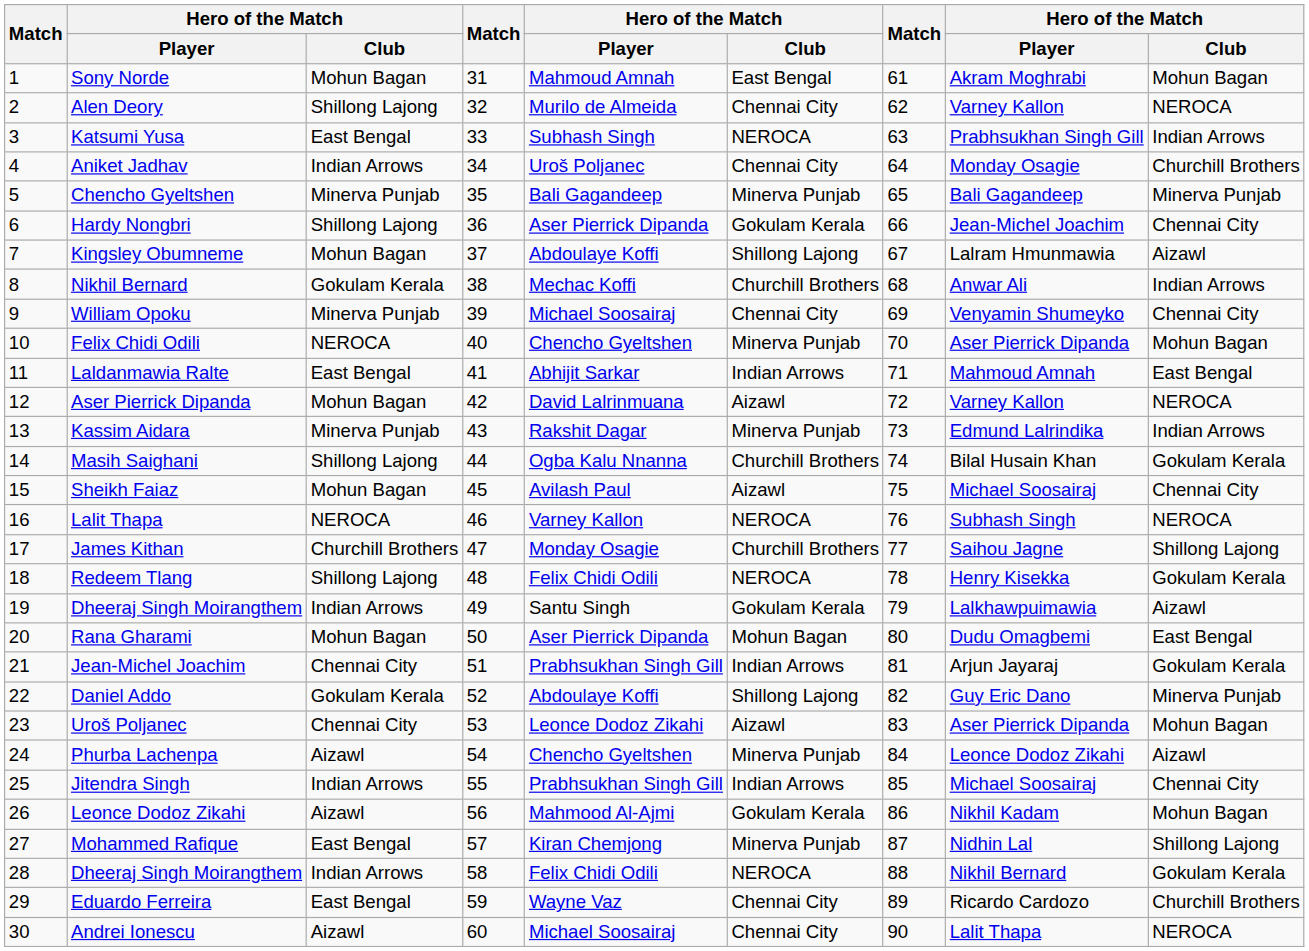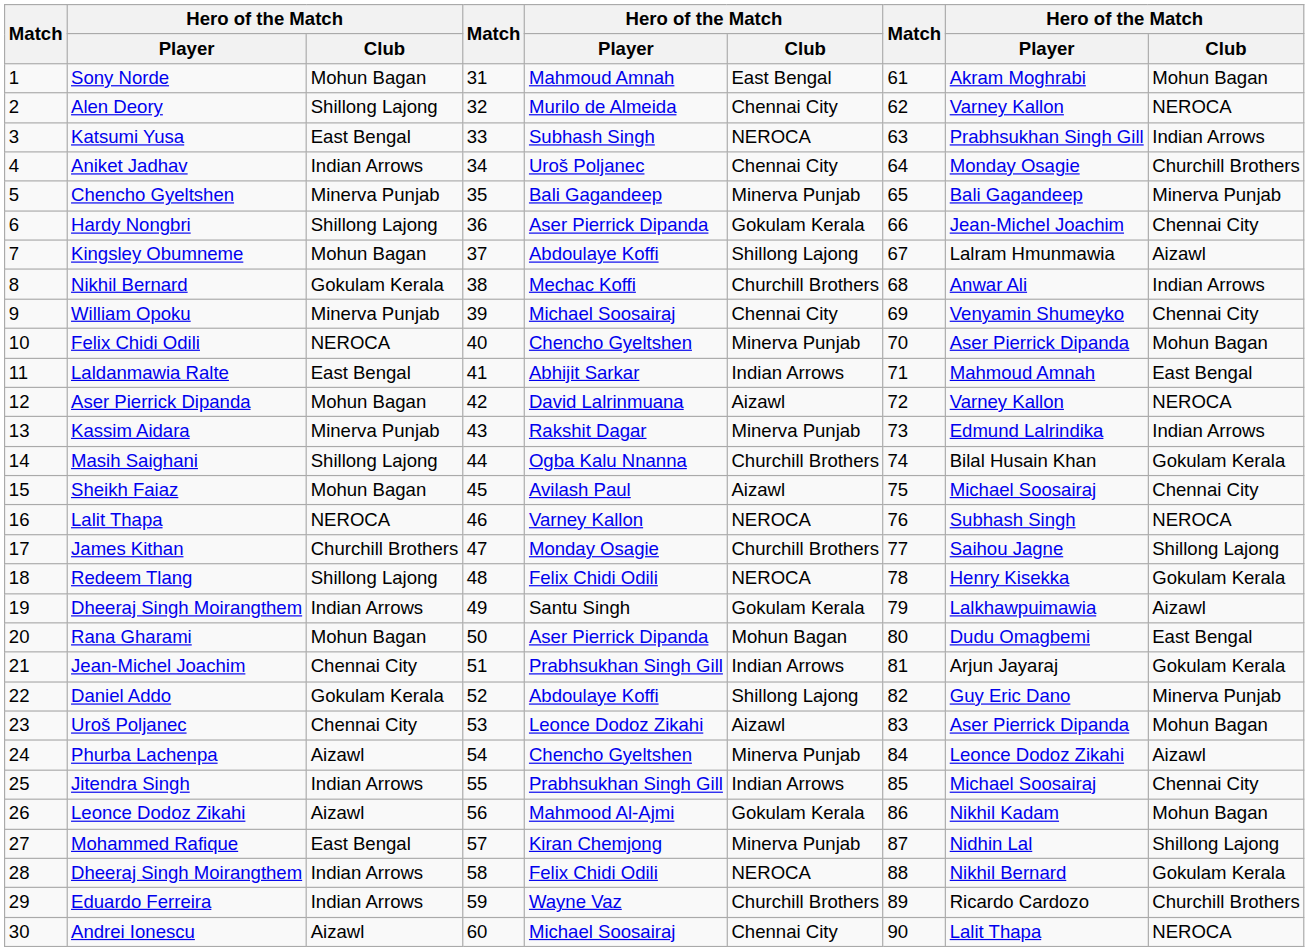Eduardo Ferreira | column 3: East Bengal -> Indian Arrows
Eduardo Ferreira | column 6: Chennai City -> Churchill Brothers
